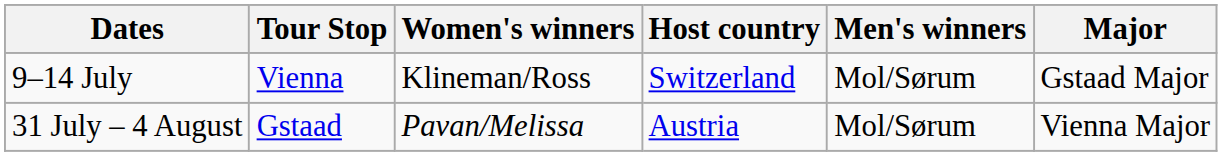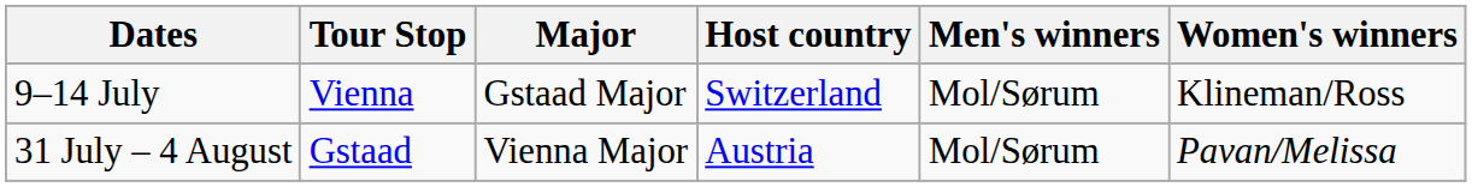columns swapped: Major <-> Women's winners
